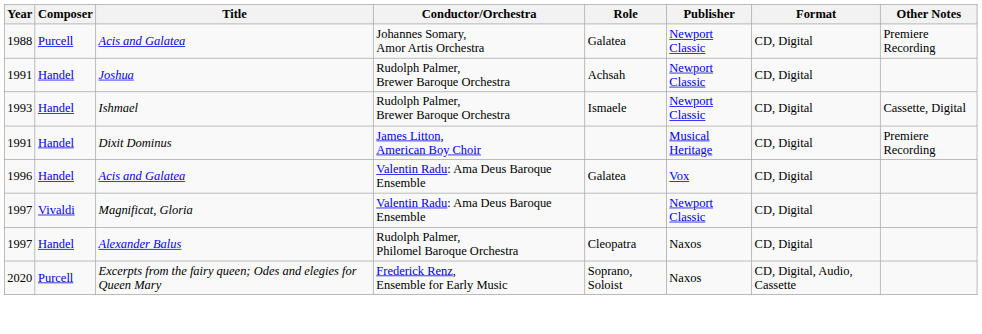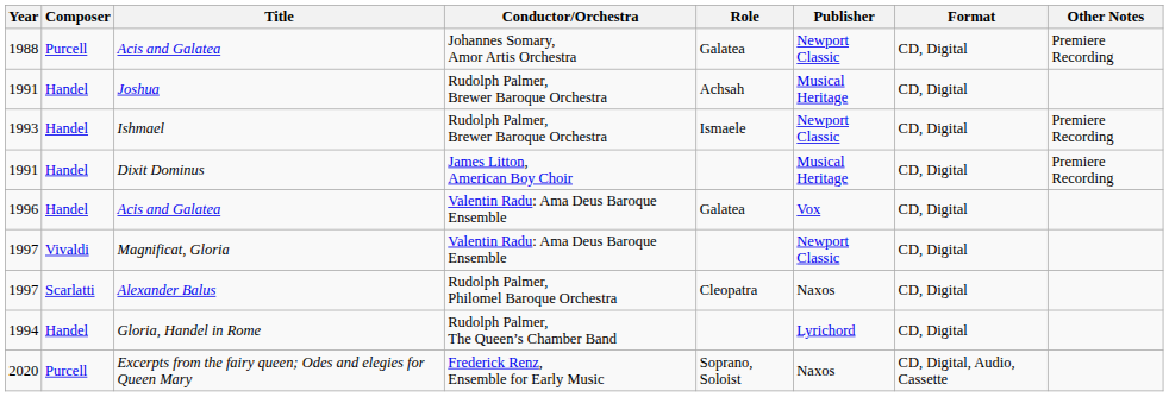Joshua | Publisher: Newport Classic -> Musical Heritage
Ishmael | Other Notes: Cassette, Digital -> Premiere Recording
Alexander Balus | Composer: Handel -> Scarlatti
+ row: 1994 | Handel | Gloria, Handel in Rome | Rudolph Palmer, The Queen’s Chamber Band | Lyrichord | CD, Digital
